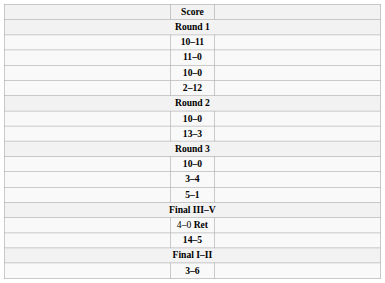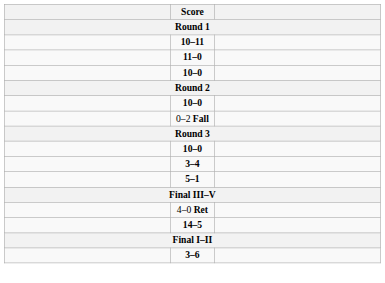- row: 2–12
- row: 13–3
+ row: 0–2 Fall
